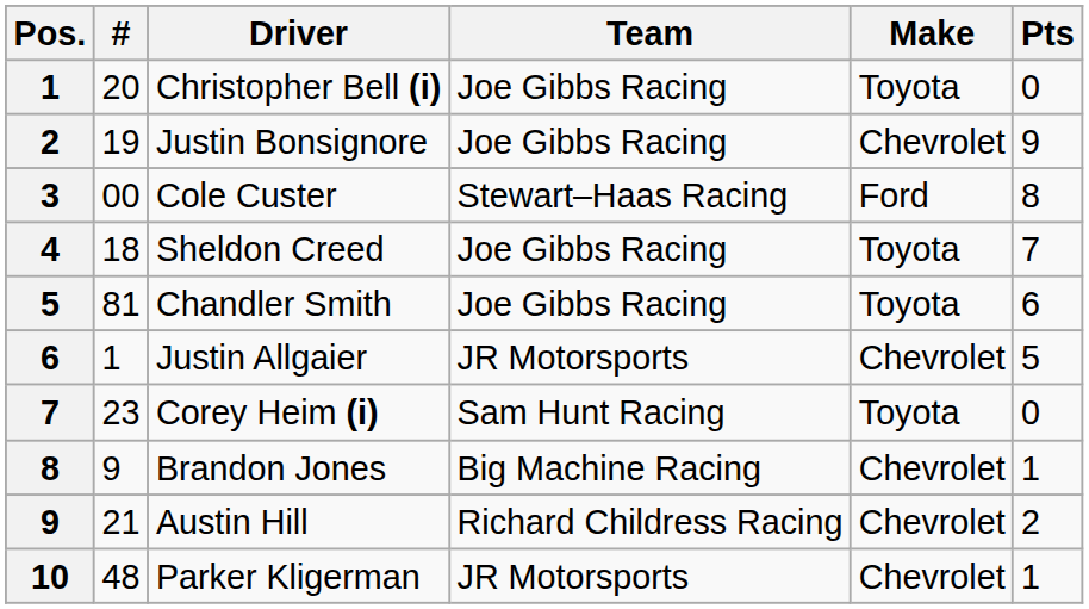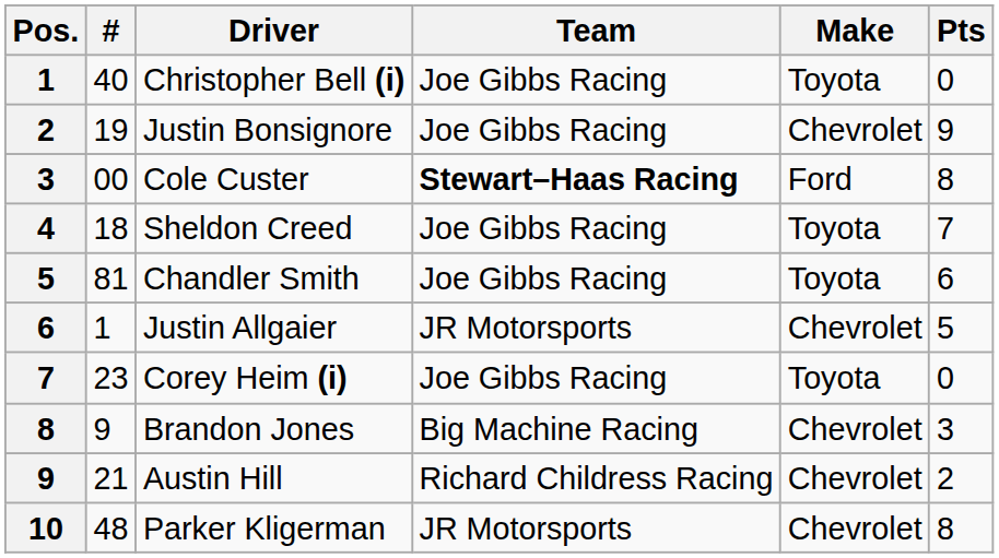Christopher Bell (i) | #: 20 -> 40
Cole Custer | Team: normal -> bold
Corey Heim (i) | Team: Sam Hunt Racing -> Joe Gibbs Racing
Brandon Jones | Pts: 1 -> 3
Parker Kligerman | Pts: 1 -> 8
